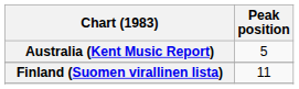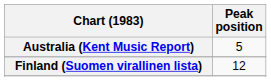Finland (Suomen virallinen lista) | Peak position: 11 -> 12
